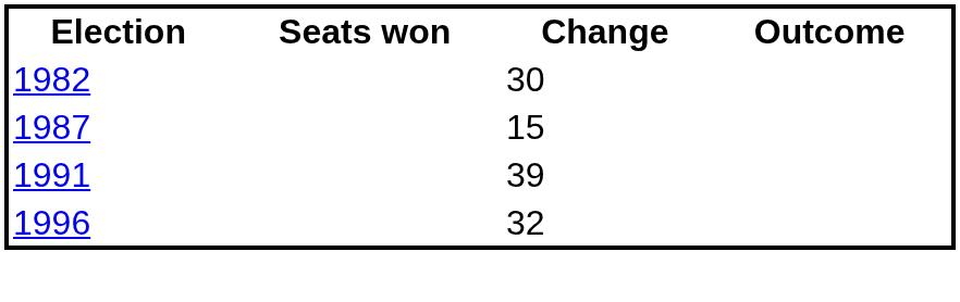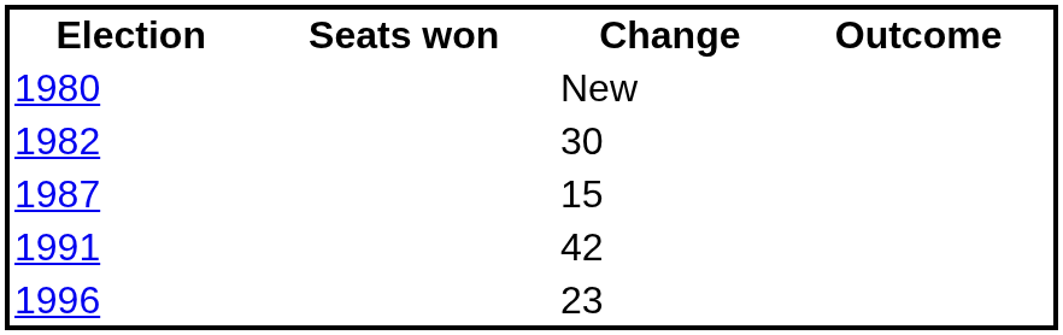+ row: 1980 | New
1991 | Change: 39 -> 42
1996 | Change: 32 -> 23
